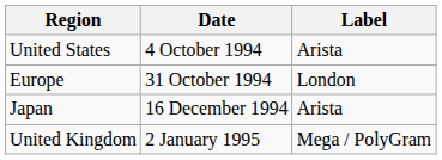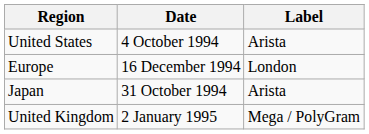Europe | Date: 31 October 1994 -> 16 December 1994
Japan | Date: 16 December 1994 -> 31 October 1994
